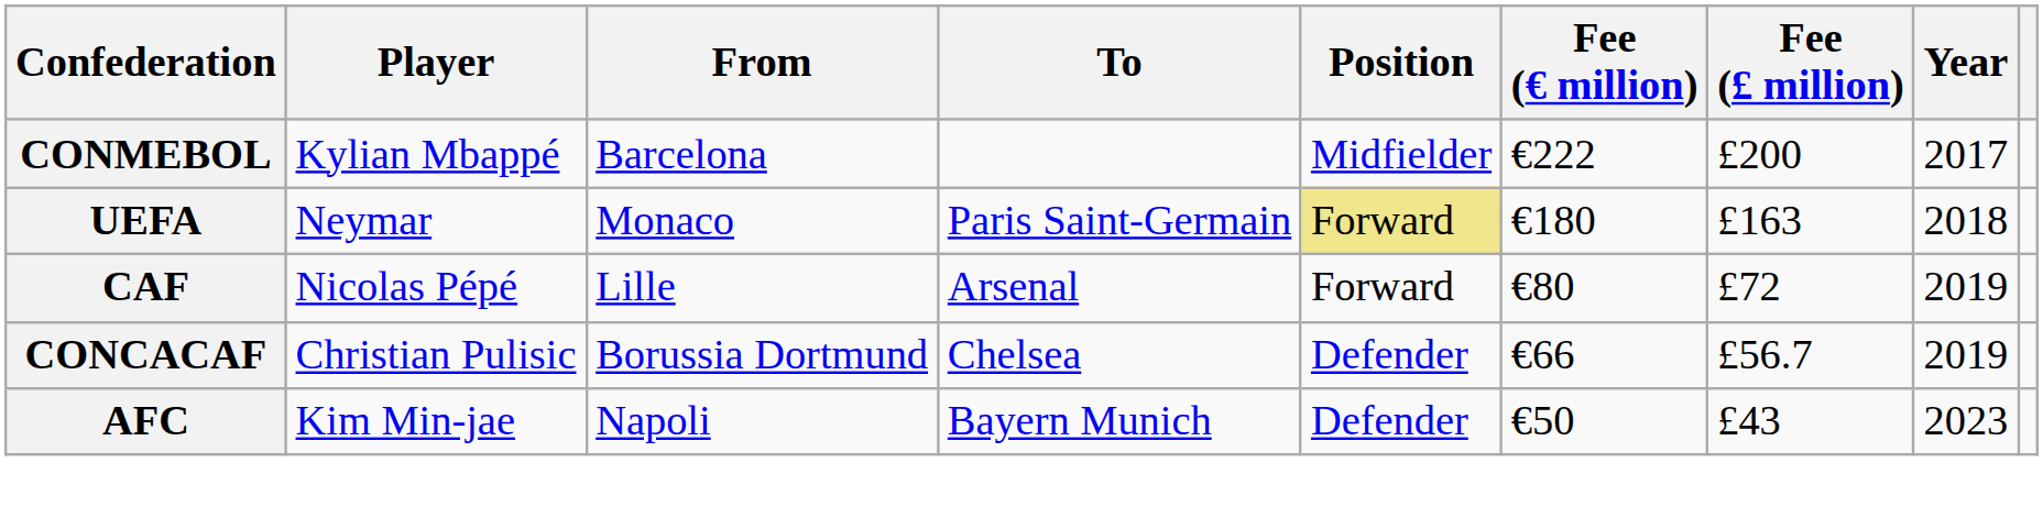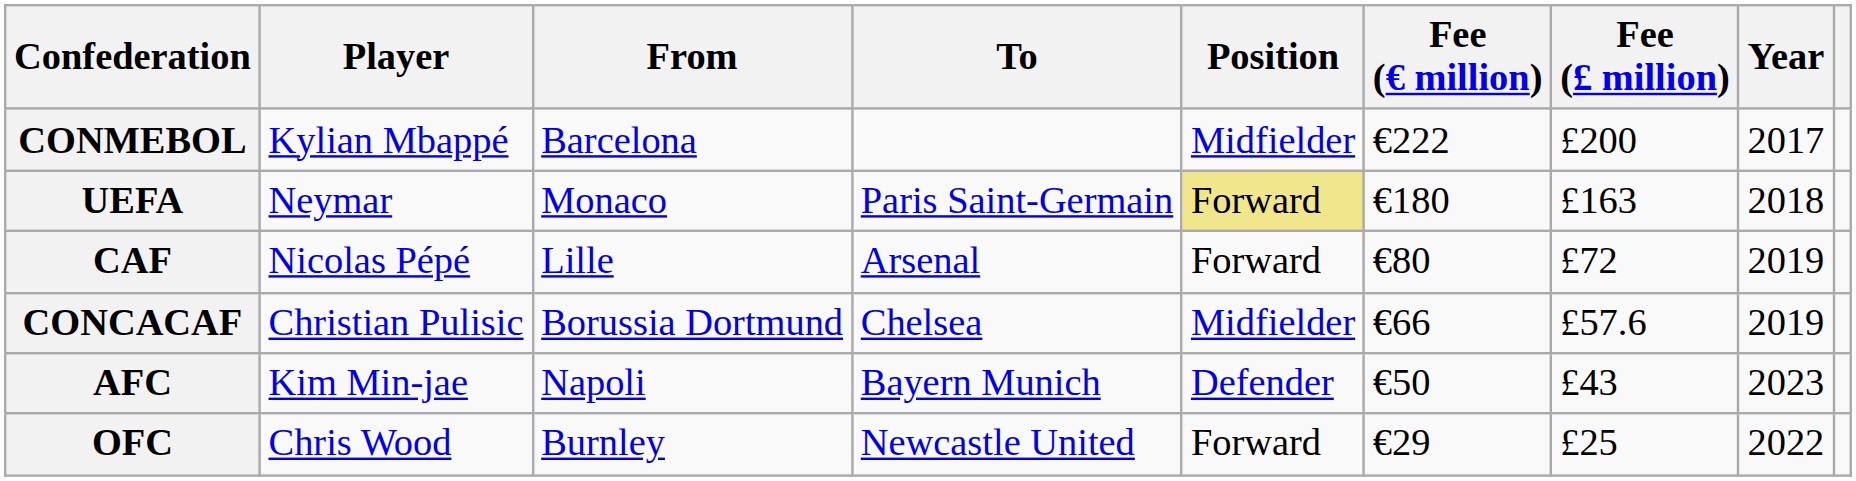CONCACAF | Position: Defender -> Midfielder
CONCACAF | Fee (£ million): £56.7 -> £57.6
+ row: OFC | Chris Wood | Burnley | Newcastle United | Forward | €29 | £25 | 2022
